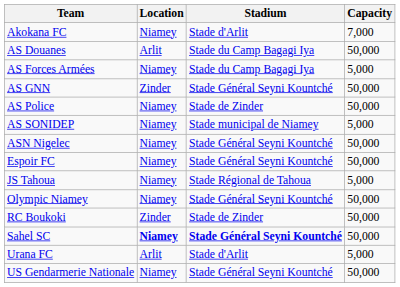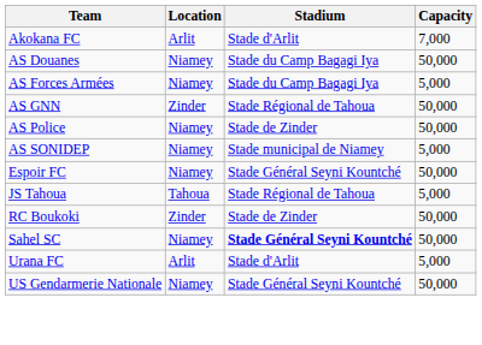Akokana FC | Location: Niamey -> Arlit
AS Douanes | Location: Arlit -> Niamey
AS GNN | Stadium: Stade Général Seyni Kountché -> Stade Régional de Tahoua
- row: ASN Nigelec | Niamey | Stade Général Seyni Kountché | 50,000
JS Tahoua | Location: Niamey -> Tahoua
- row: Olympic Niamey | Niamey | Stade Général Seyni Kountché | 50,000
Sahel SC | Location: bold -> normal
